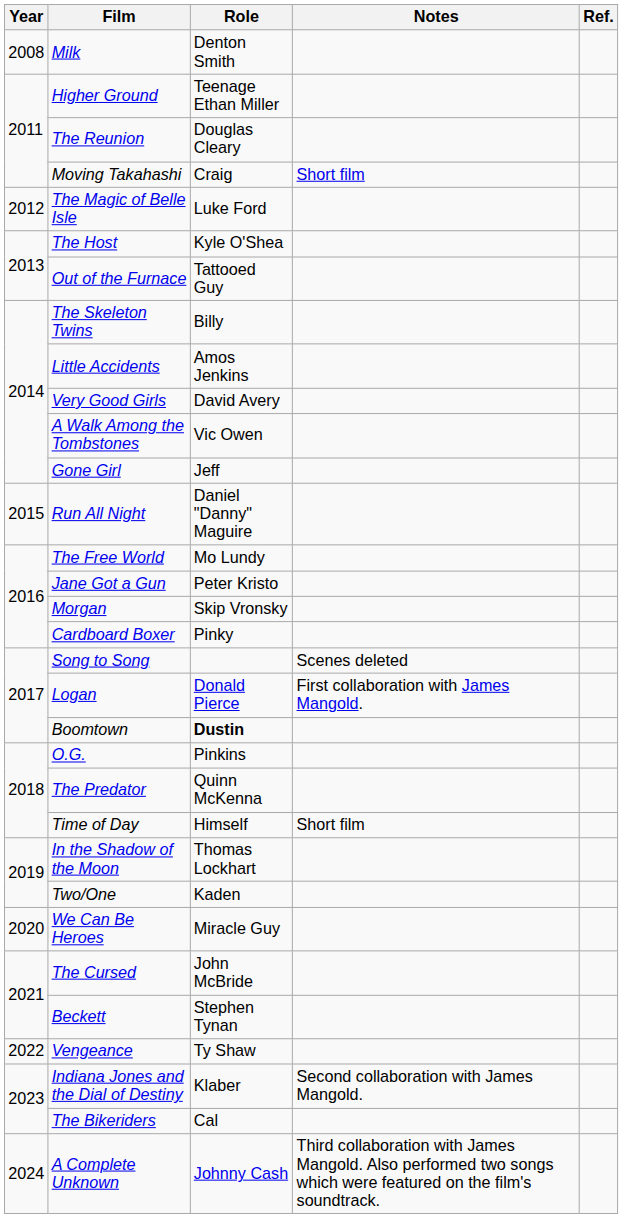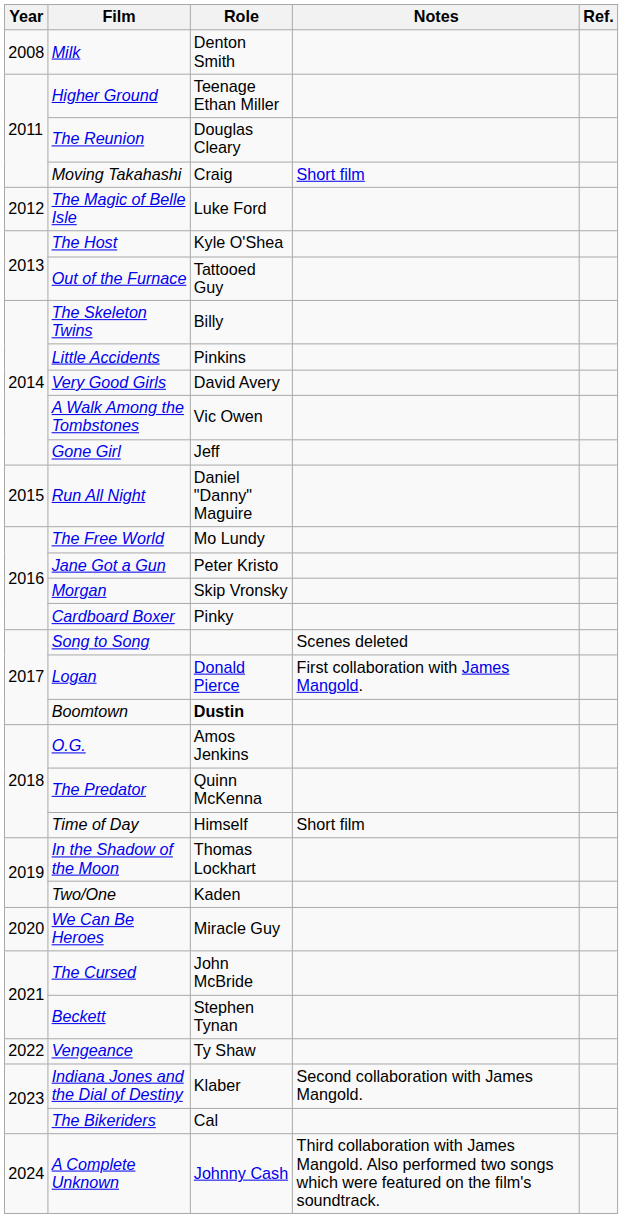Little Accidents | Role: Amos Jenkins -> Pinkins
O.G. | Role: Pinkins -> Amos Jenkins
